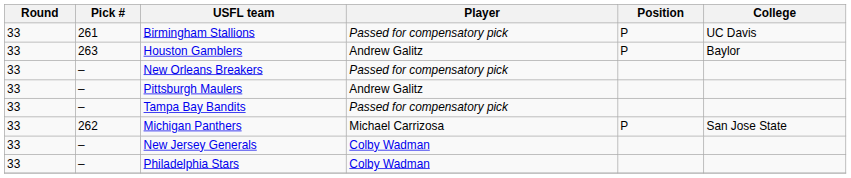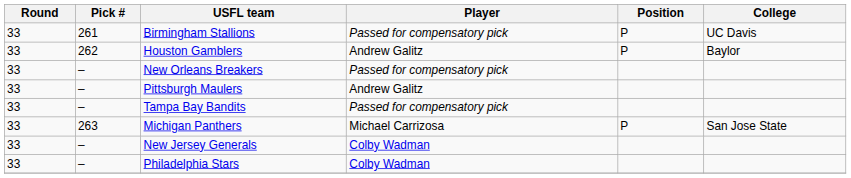Houston Gamblers | Pick #: 263 -> 262
Michigan Panthers | Pick #: 262 -> 263
